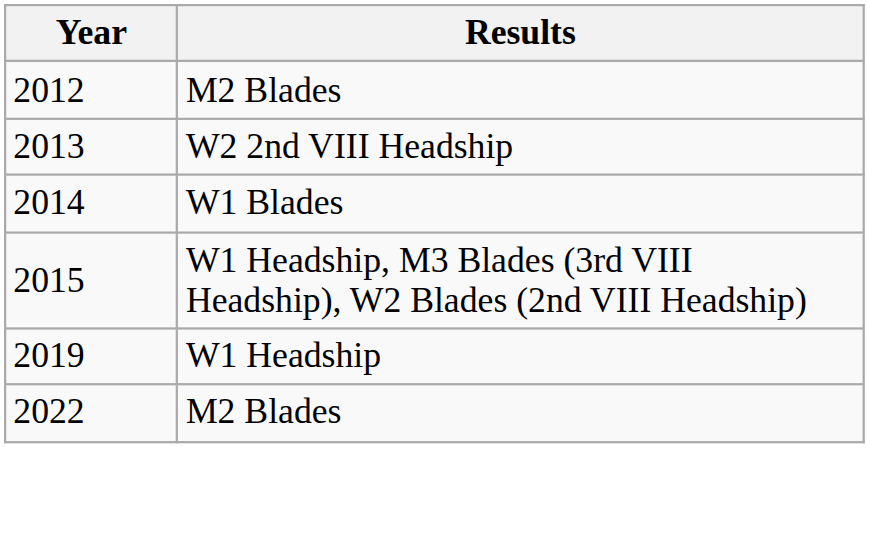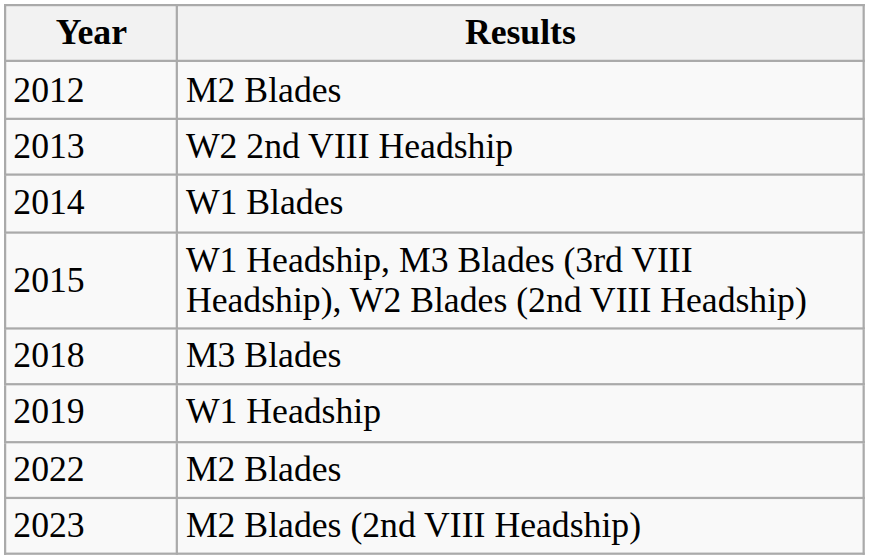+ row: 2018 | M3 Blades
+ row: 2023 | M2 Blades (2nd VIII Headship)
